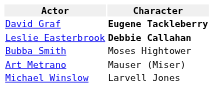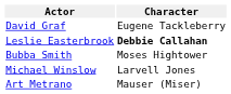David Graf | Character: bold -> normal
rows swapped: Michael Winslow <-> Art Metrano
